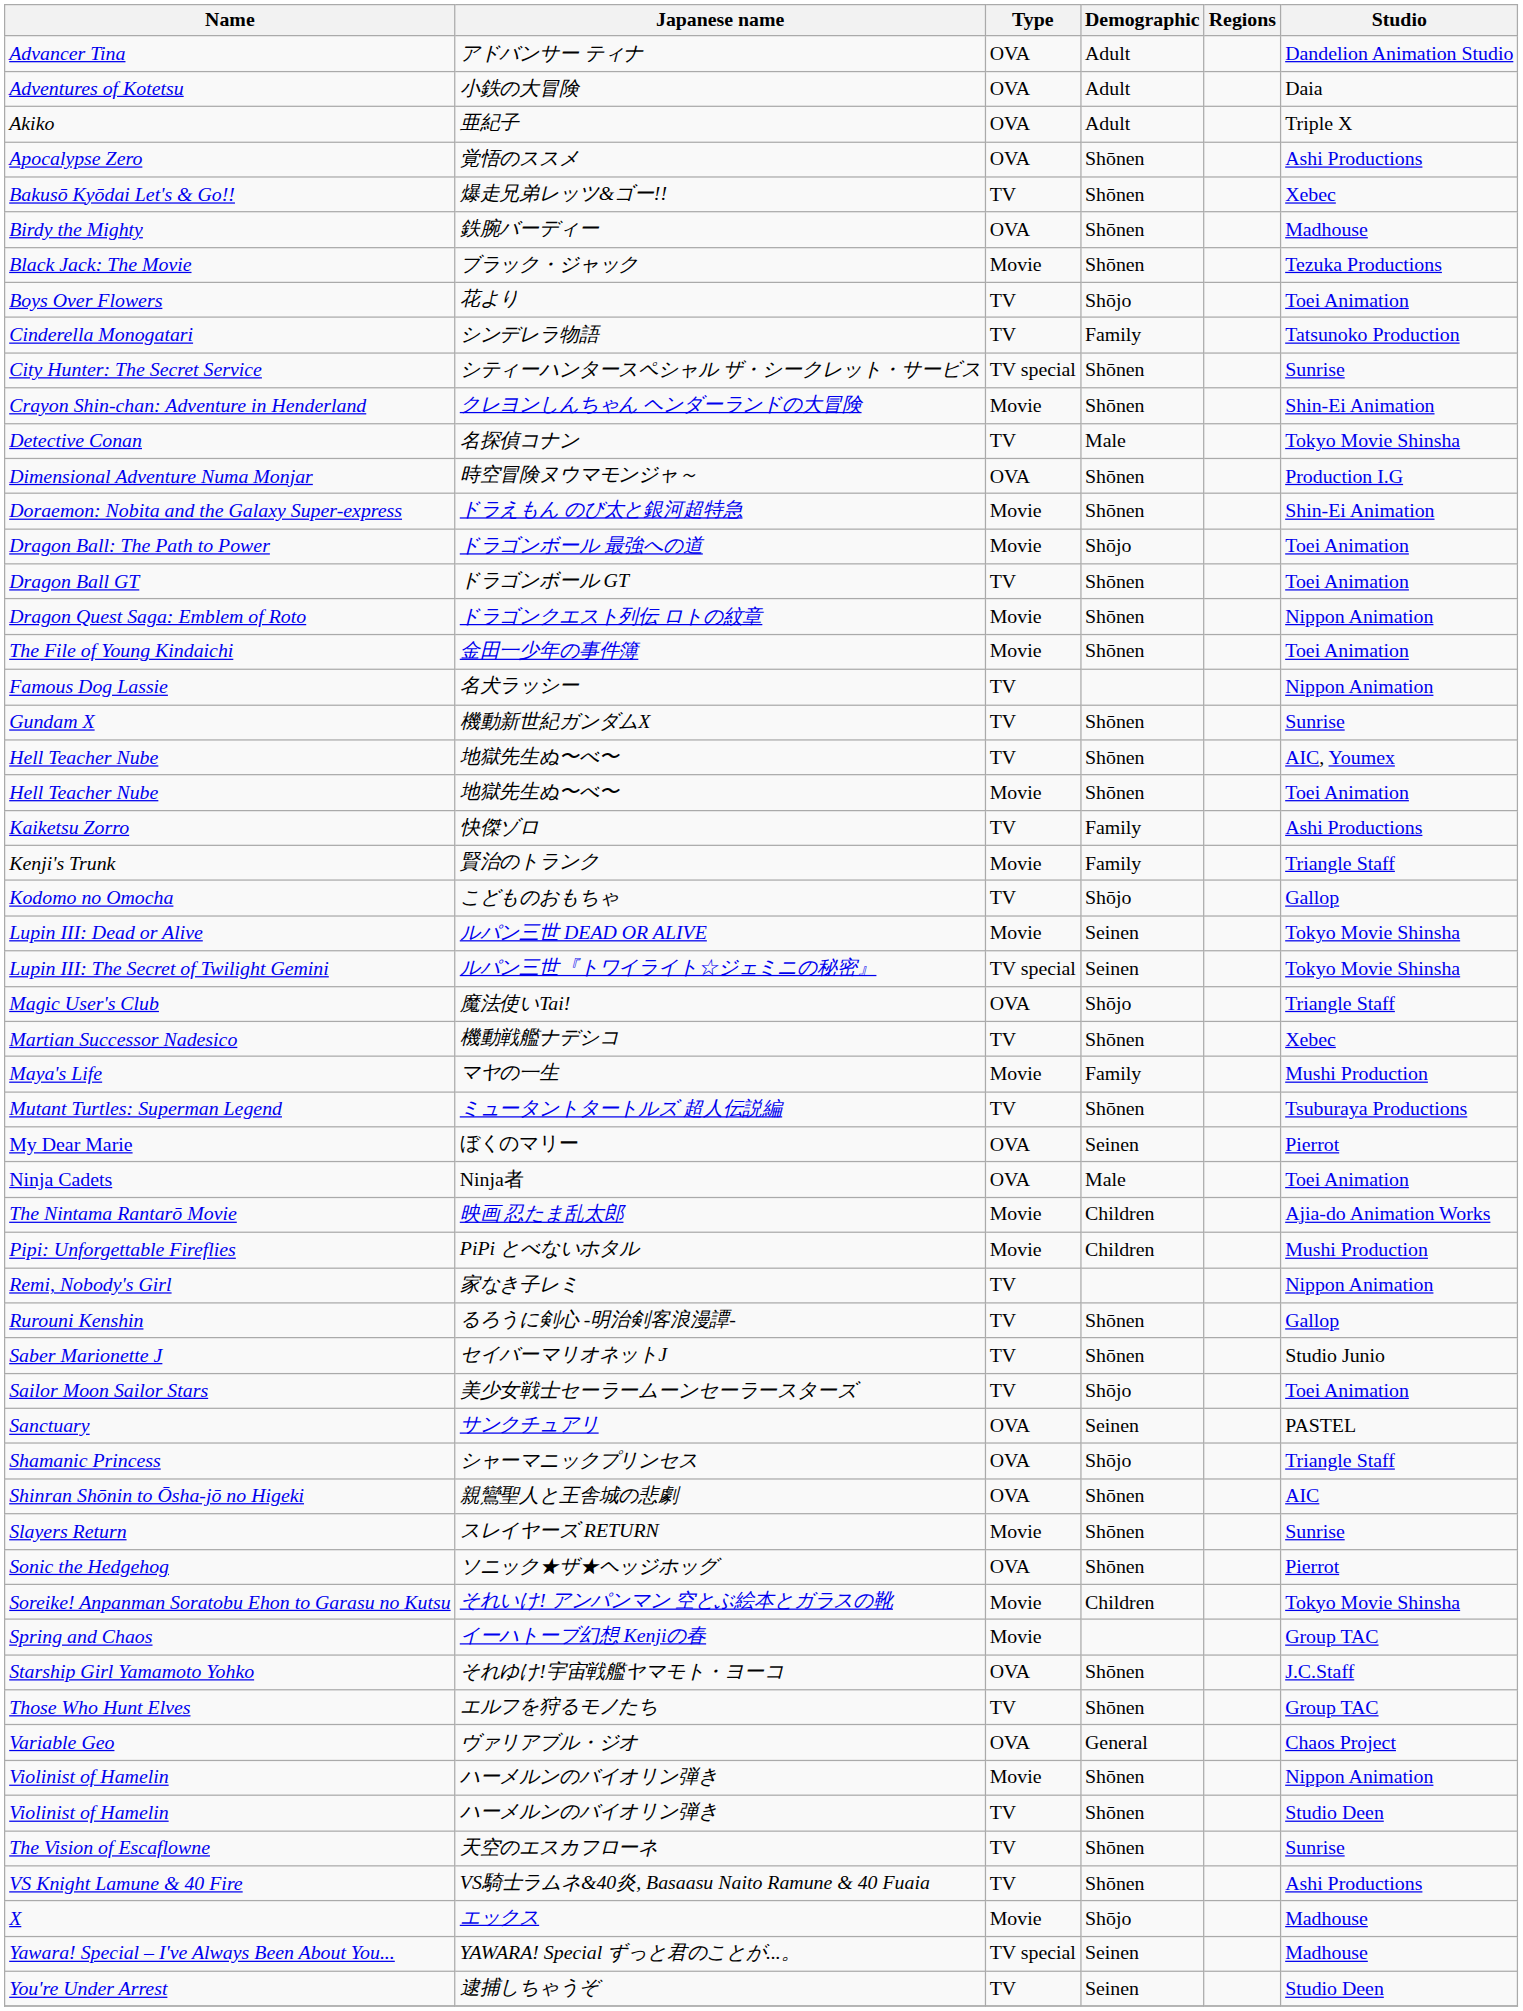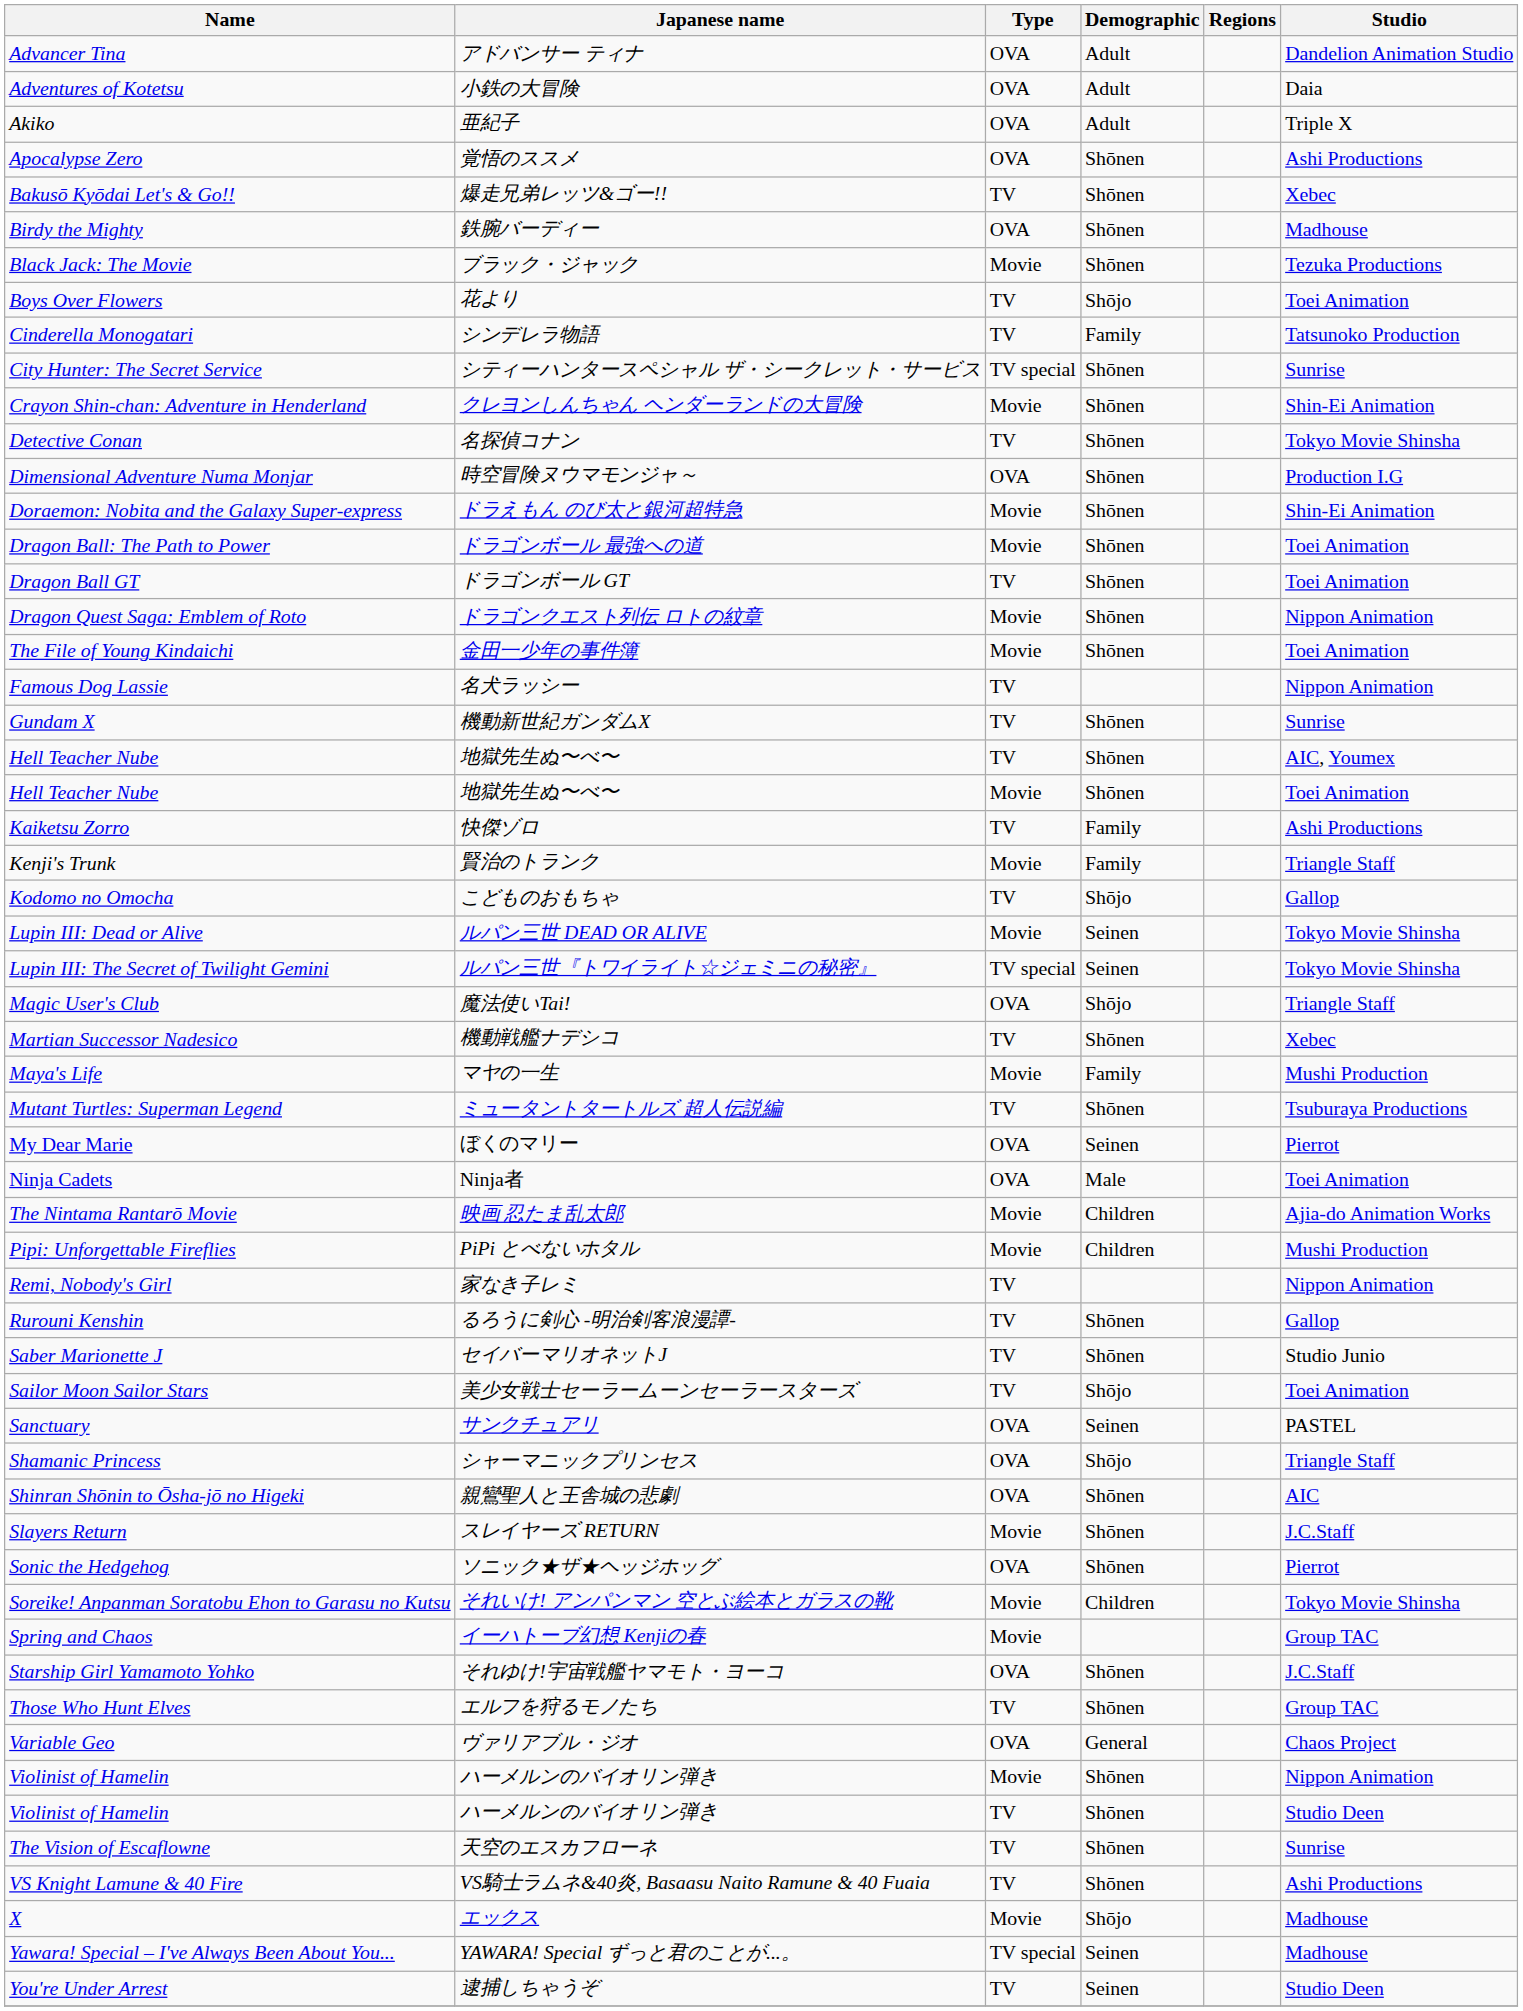Detective Conan | Demographic: Male -> Shōnen
Dragon Ball: The Path to Power | Demographic: Shōjo -> Shōnen
Slayers Return | Studio: Sunrise -> J.C.Staff
